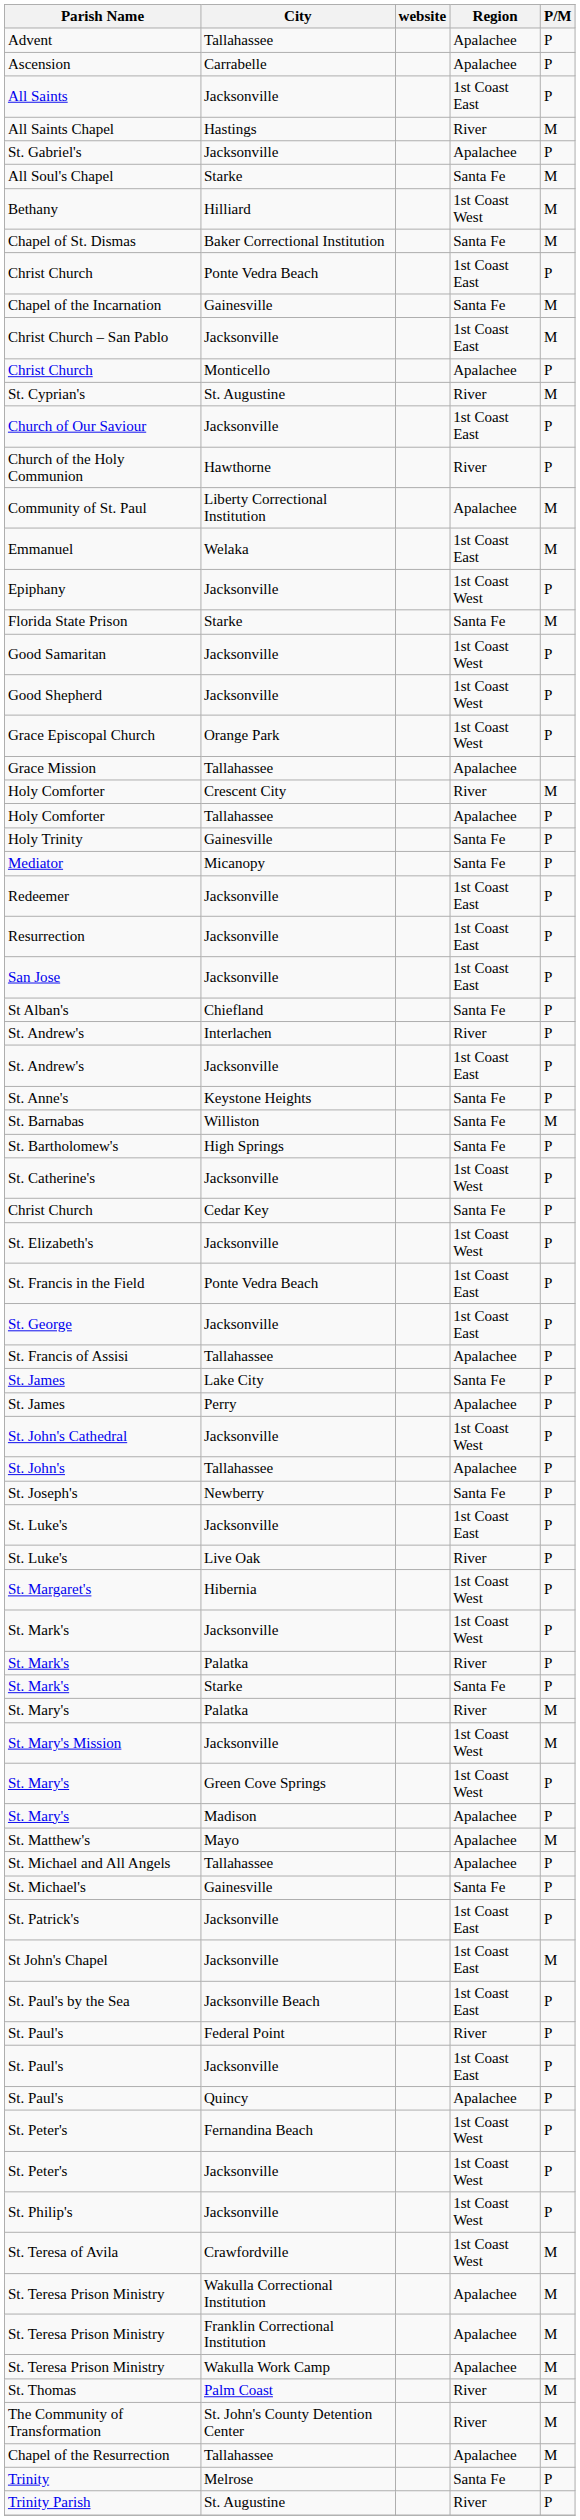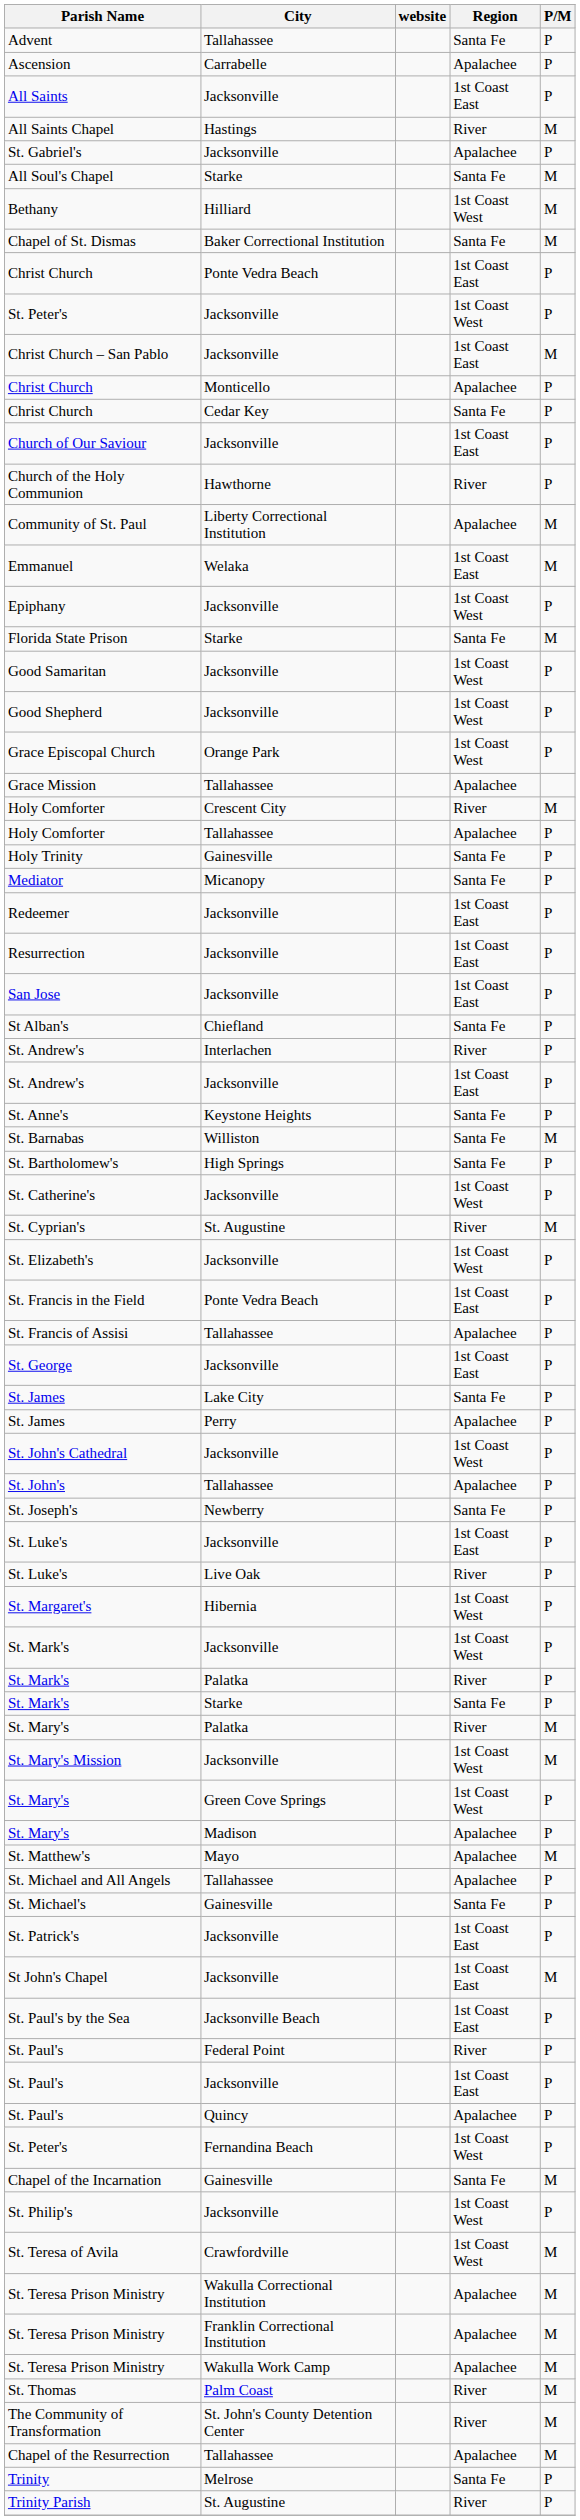Advent | Region: Apalachee -> Santa Fe
rows swapped: Chapel of the Incarnation <-> St. Peter's / Jacksonville
rows swapped: Christ Church / Cedar Key <-> St. Cyprian's
rows swapped: St. Francis of Assisi <-> St. George
